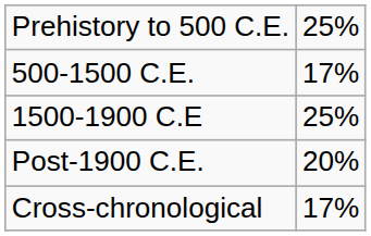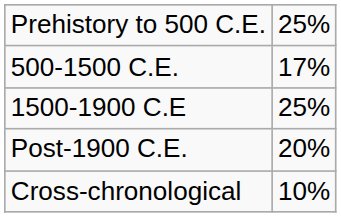Cross-chronological | column 2: 17% -> 10%
